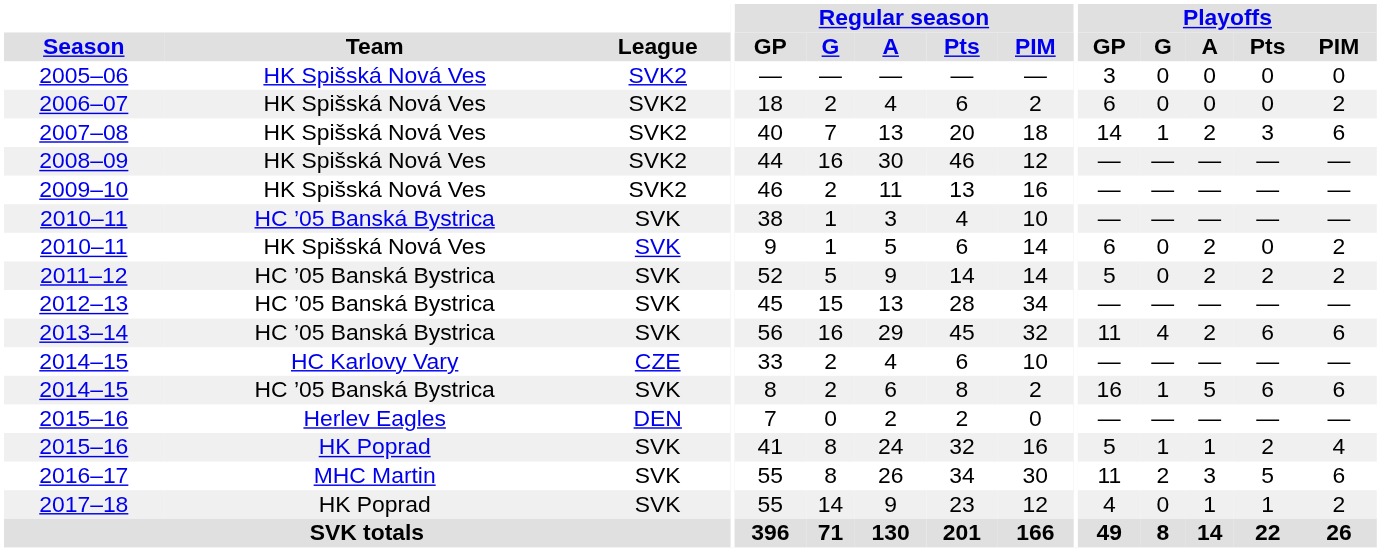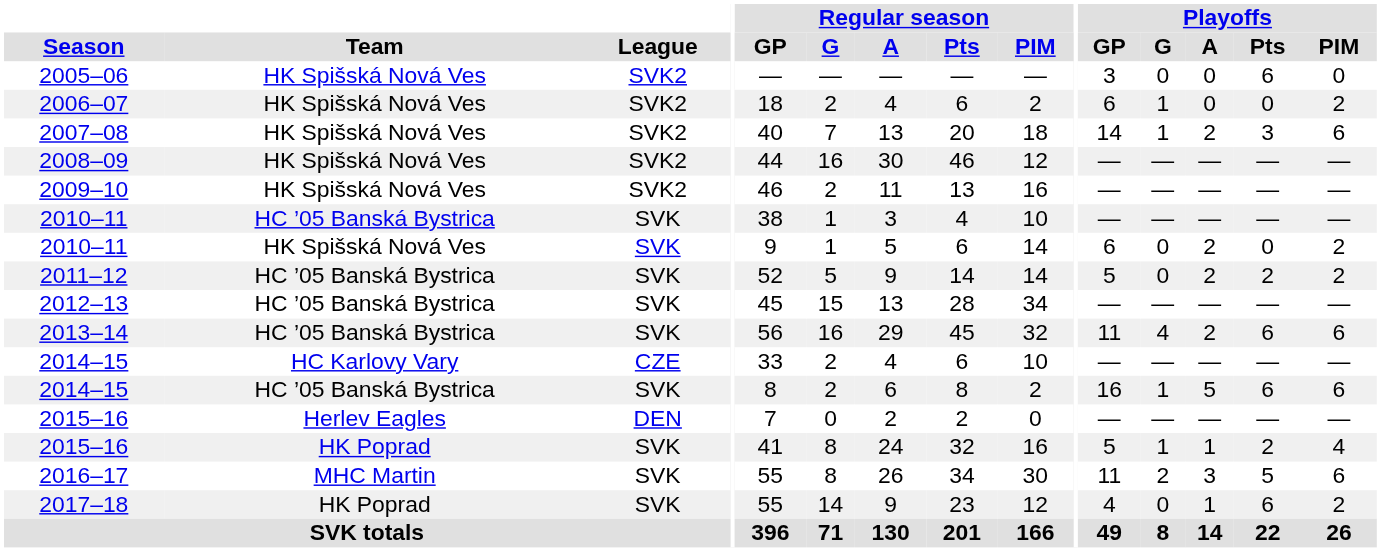2005–06 | Playoffs / Pts: 0 -> 6
2006–07 | Playoffs / G: 0 -> 1
2017–18 | Playoffs / Pts: 1 -> 6
